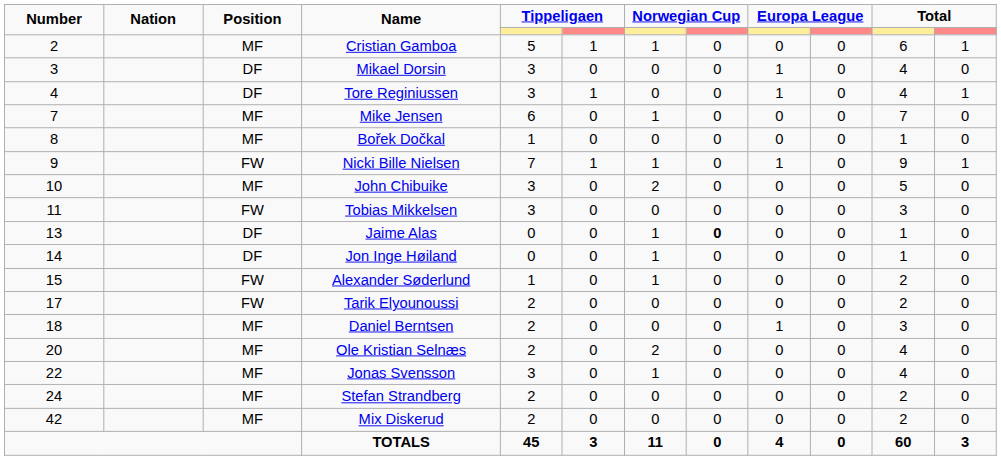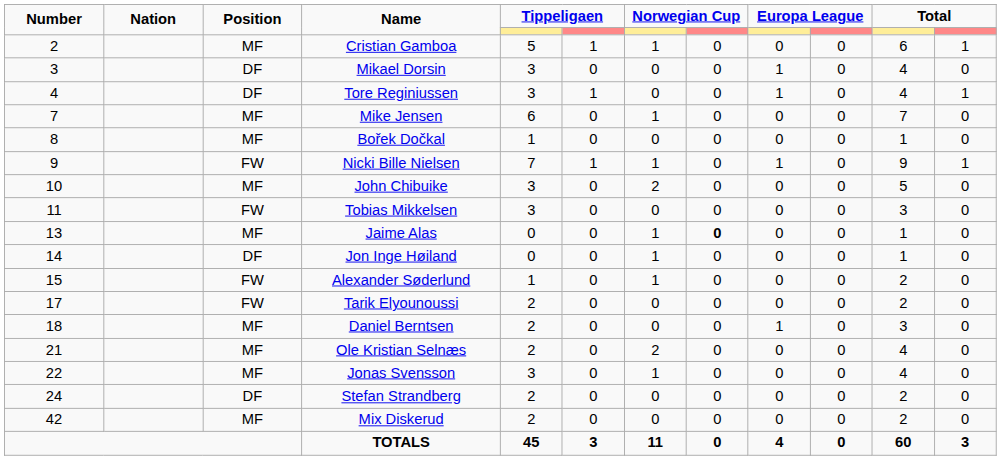Jaime Alas | Position: DF -> MF
Ole Kristian Selnæs | Number: 20 -> 21
Stefan Strandberg | Position: MF -> DF
